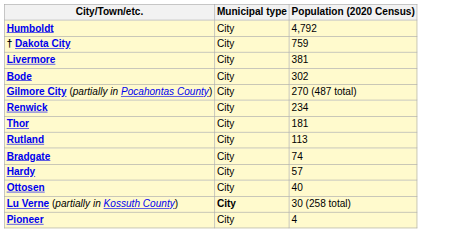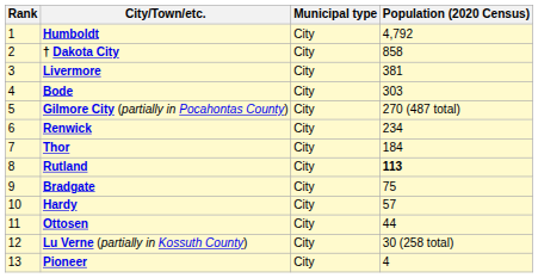+ column: Rank | 1 | 2 | 3 | 4 | 5 | 6 | 7 | 8 | 9 | 10 | 11 | 12 | 13
† Dakota City | Population (2020 Census): 759 -> 858
Bode | Population (2020 Census): 302 -> 303
Thor | Population (2020 Census): 181 -> 184
Rutland | Population (2020 Census): normal -> bold
Bradgate | Population (2020 Census): 74 -> 75
Ottosen | Population (2020 Census): 40 -> 44
Lu Verne (partially in Kossuth County) | Municipal type: bold -> normal
